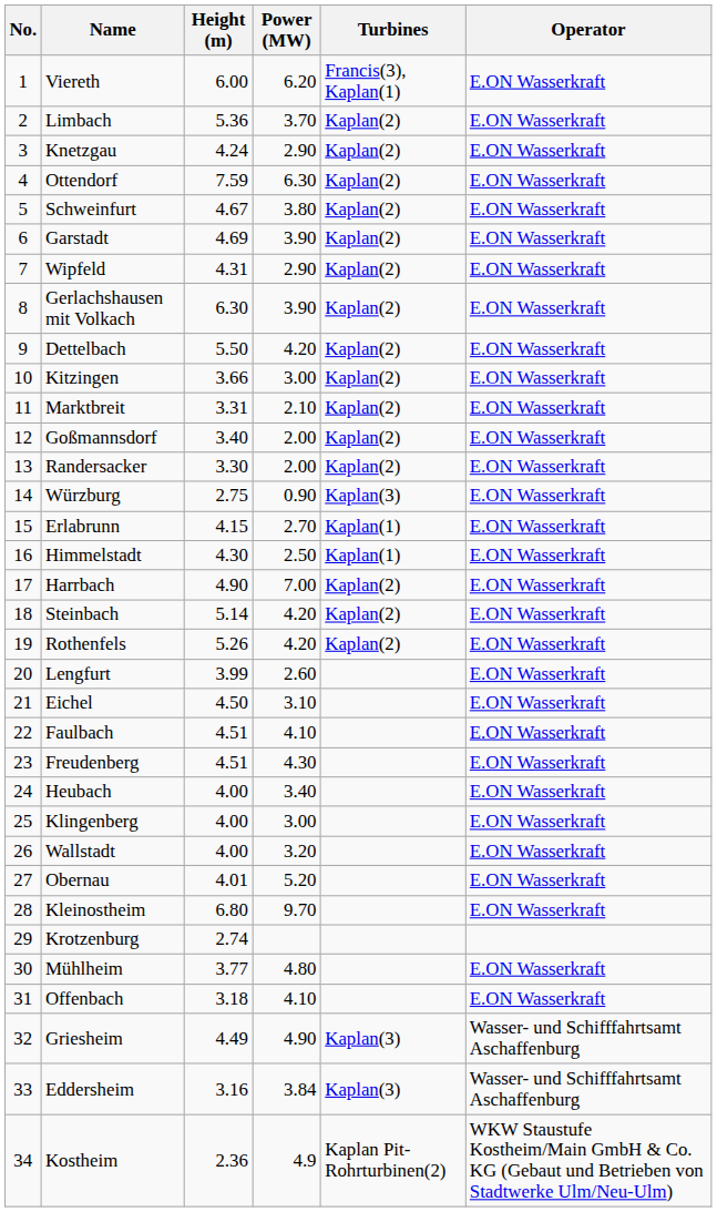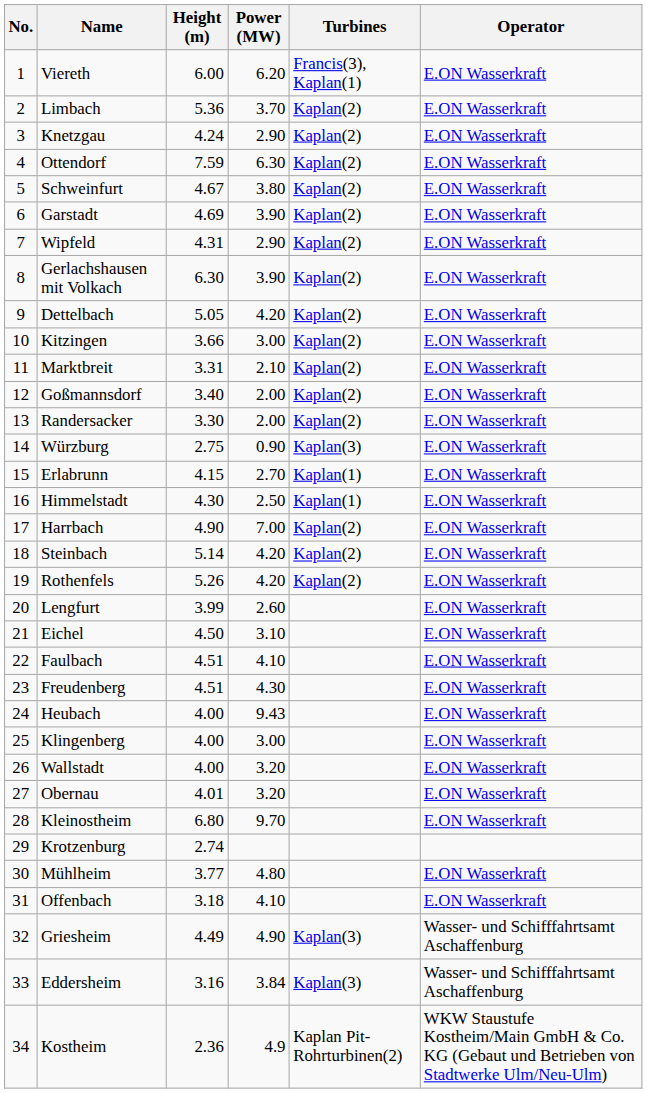Dettelbach | Height (m): 5.50 -> 5.05
Heubach | Power (MW): 3.40 -> 9.43
Obernau | Power (MW): 5.20 -> 3.20
